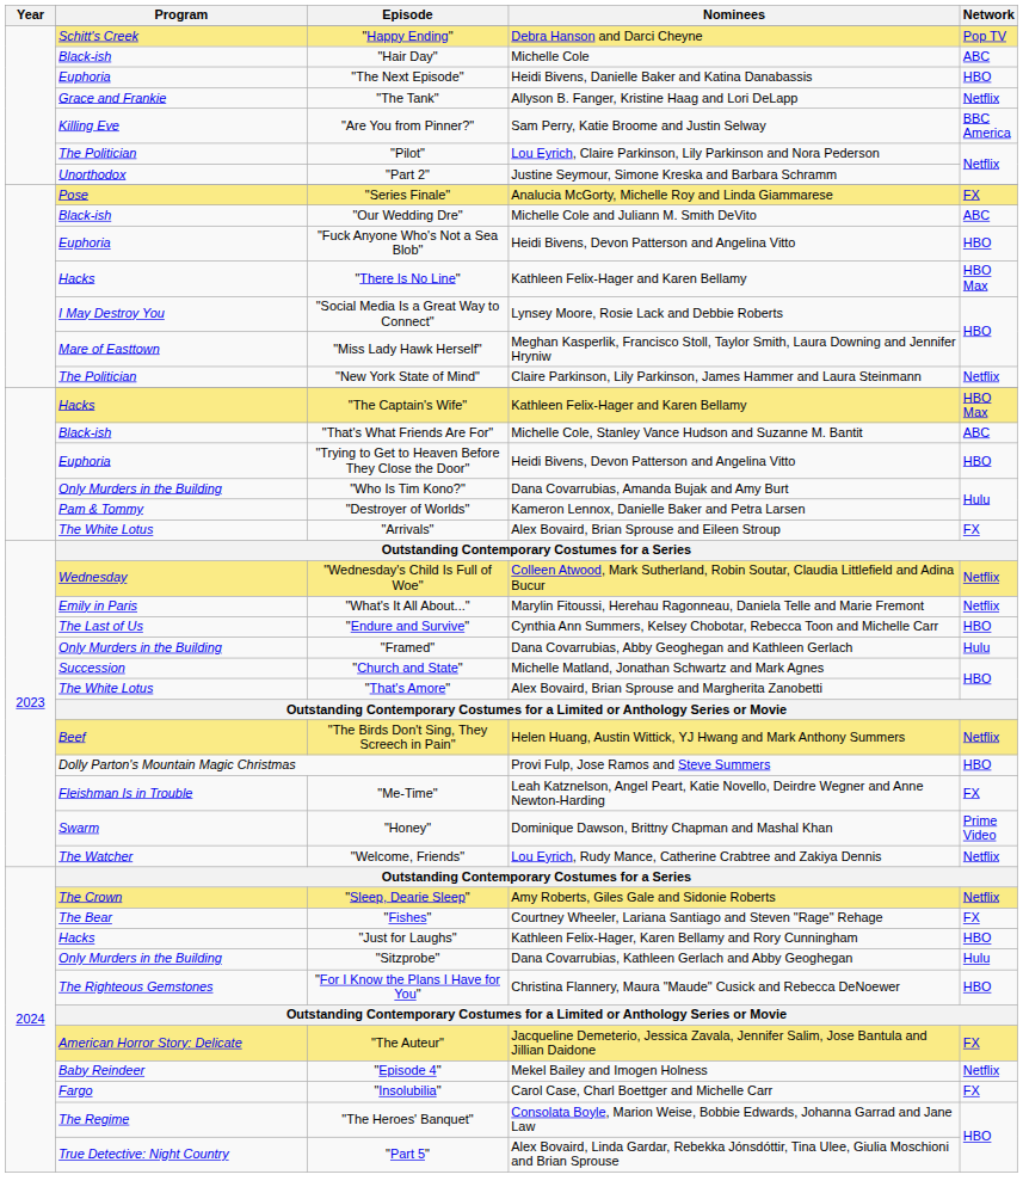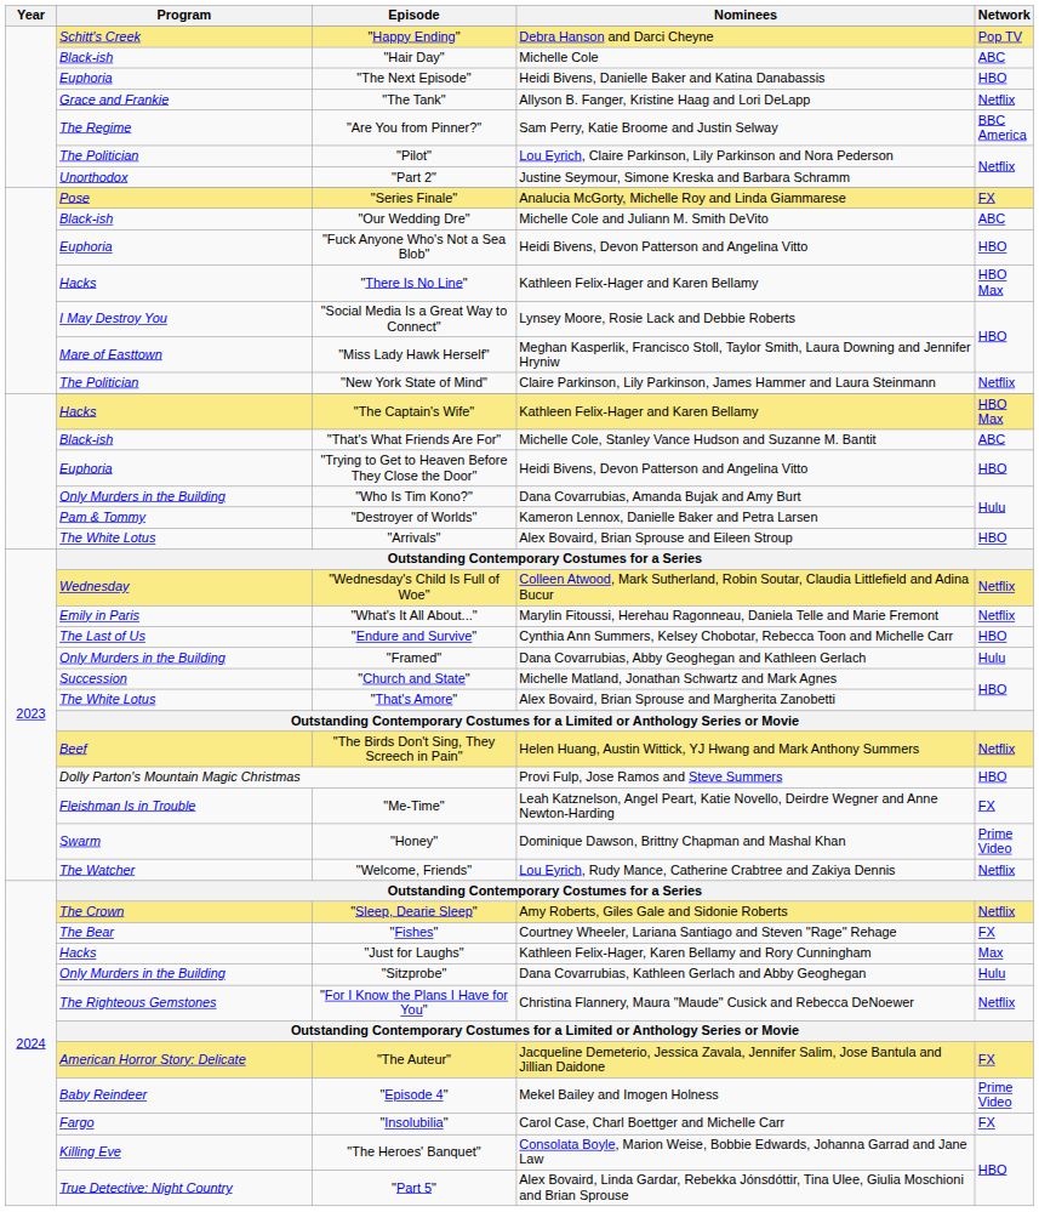"Are You from Pinner?" | Program: Killing Eve -> The Regime
"Arrivals" | Network: FX -> HBO
"Just for Laughs" | Network: HBO -> Max
"For I Know the Plans I Have for You" | Network: HBO -> Netflix
"Episode 4" | Network: Netflix -> Prime Video
"The Heroes' Banquet" | Program: The Regime -> Killing Eve
